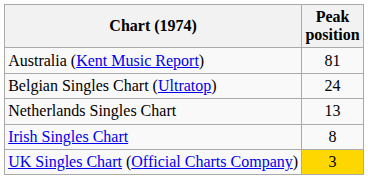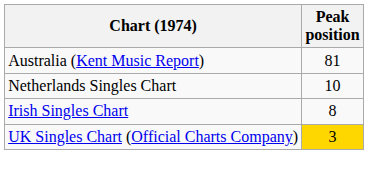- row: Belgian Singles Chart (Ultratop) | 24
Netherlands Singles Chart | Peak position: 13 -> 10
